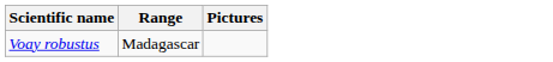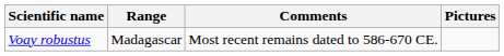+ column: Comments | Most recent remains dated to 586-670 CE.
